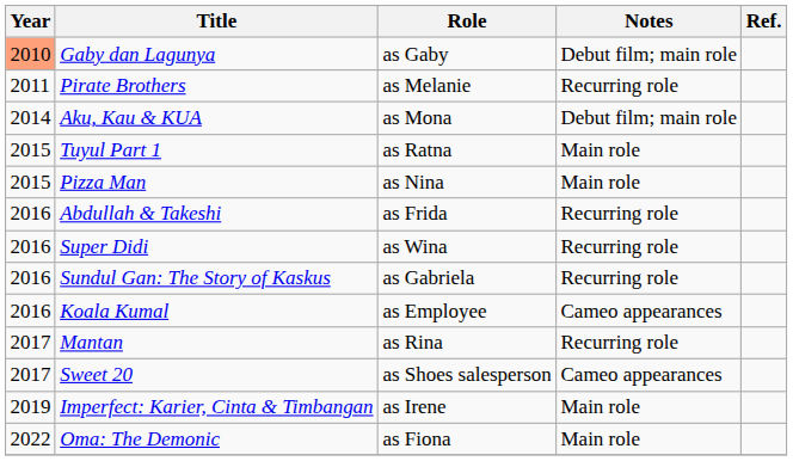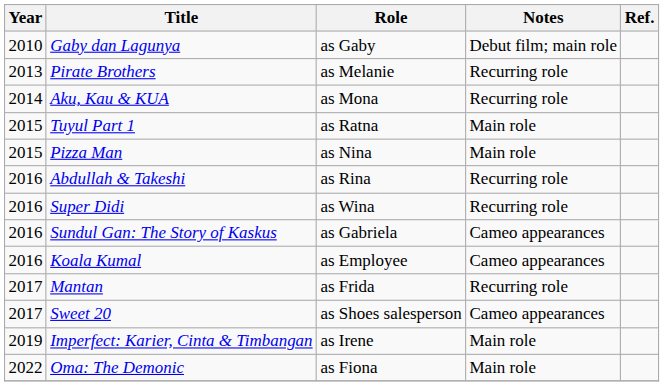Gaby dan Lagunya | Year: lightsalmon background -> no background
Pirate Brothers | Year: 2011 -> 2013
Aku, Kau & KUA | Notes: Debut film; main role -> Recurring role
Abdullah & Takeshi | Role: as Frida -> as Rina
Sundul Gan: The Story of Kaskus | Notes: Recurring role -> Cameo appearances
Mantan | Role: as Rina -> as Frida
